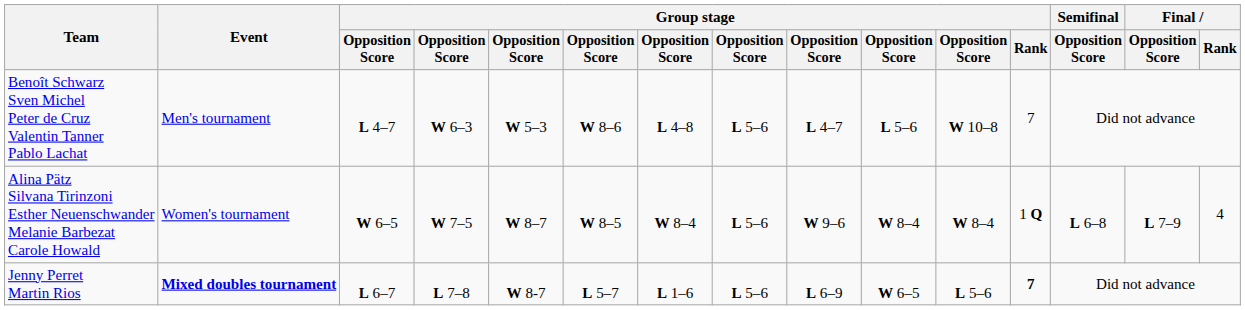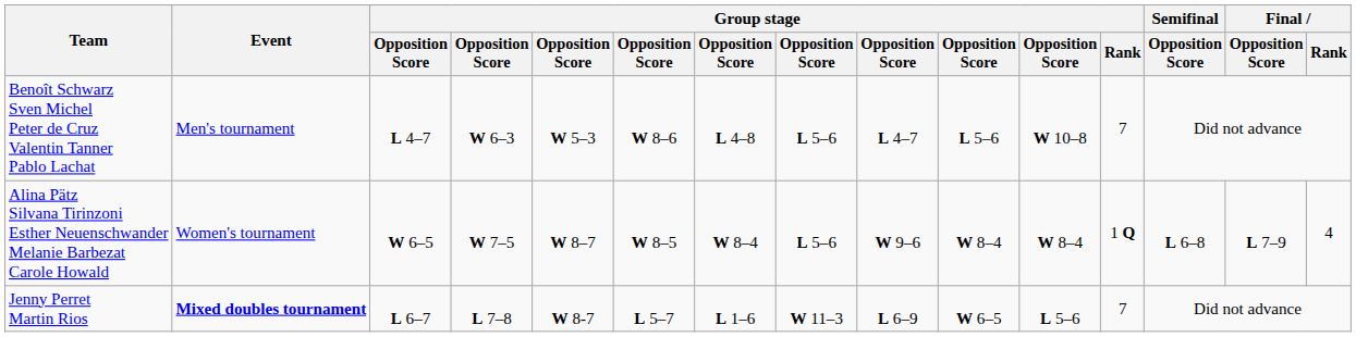Jenny Perret Martin Rios | column 8: L 5–6 -> W 11–3
Jenny Perret Martin Rios | Group stage / Rank: bold -> normal
